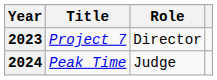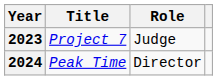2023 | Role: Director -> Judge
2024 | Role: Judge -> Director
